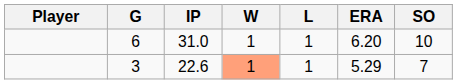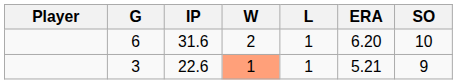6 | IP: 31.0 -> 31.6
6 | W: 1 -> 2
3 | ERA: 5.29 -> 5.21
3 | SO: 7 -> 9
